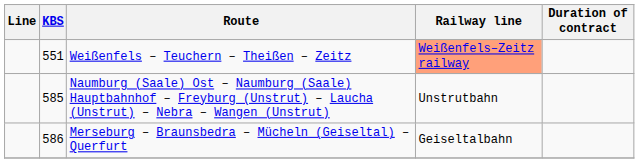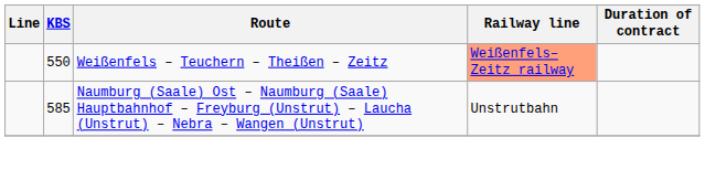Weißenfels – Teuchern – Theißen – Zeitz | KBS: 551 -> 550
- row: 586 | Merseburg – Braunsbedra – Mücheln (Geiseltal) – Querfurt | Geiseltalbahn
